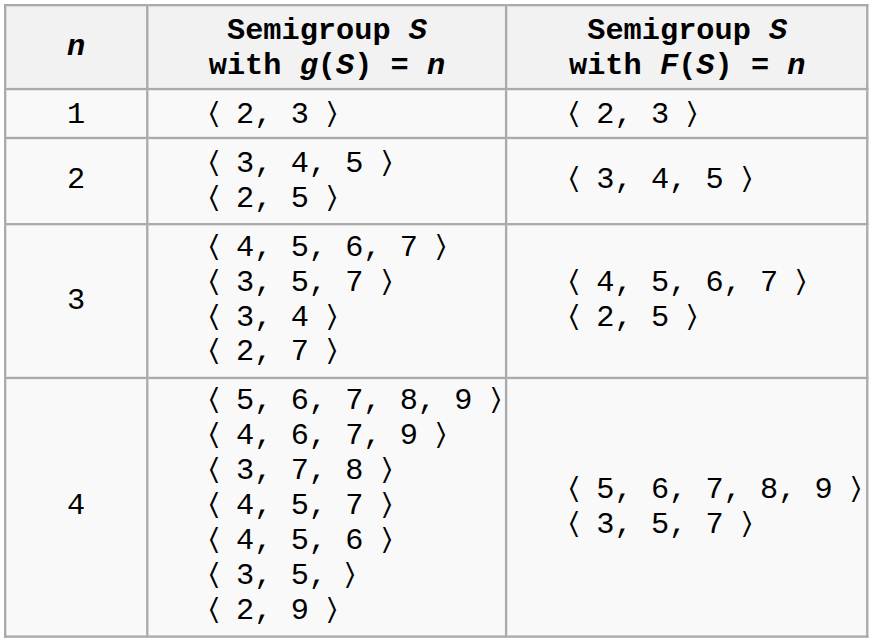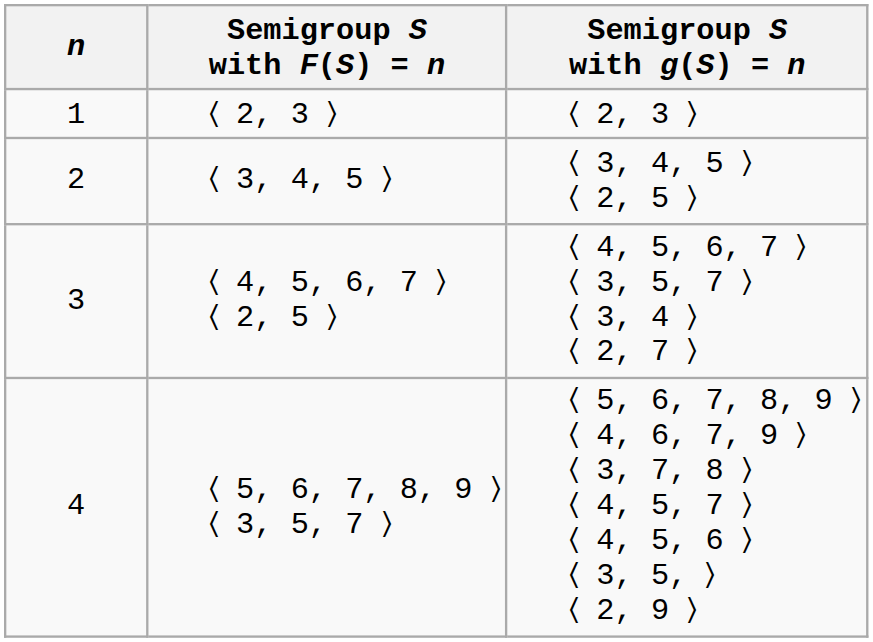columns swapped: Semigroup S with F(S) = n <-> Semigroup S with g(S) = n
